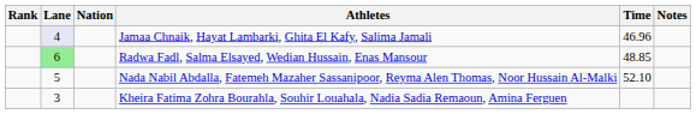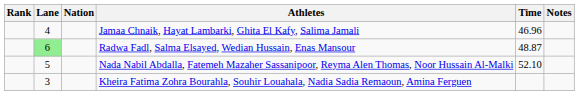Jamaa Chnaik, Hayat Lambarki, Ghita El Kafy, Salima Jamali | Lane: lavender background -> no background
Radwa Fadl, Salma Elsayed, Wedian Hussain, Enas Mansour | Time: 48.85 -> 48.87
